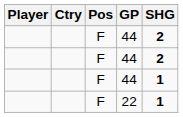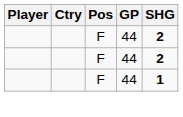- row: F | 22 | 1
